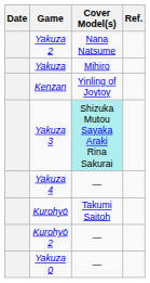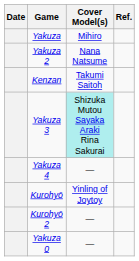rows swapped: Yakuza <-> Yakuza 2
Kenzan | Cover Model(s): Yinling of Joytoy -> Takumi Saitoh
Kurohyō | Cover Model(s): Takumi Saitoh -> Yinling of Joytoy
